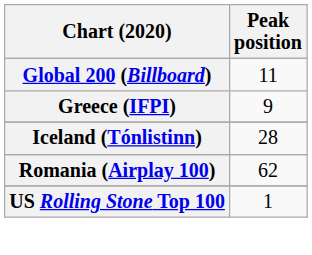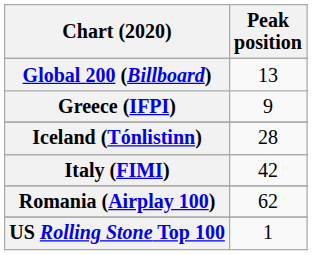Global 200 (Billboard) | Peak position: 11 -> 13
+ row: Italy (FIMI) | 42
